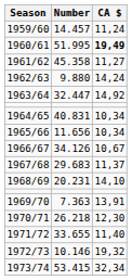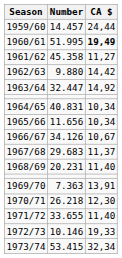1959/60 | CA $: 11,24 -> 24,44
1962/63 | CA $: 14,24 -> 14,42
1968/69 | CA $: 14,10 -> 11,40
1972/73 | CA $: 19,32 -> 19,33
